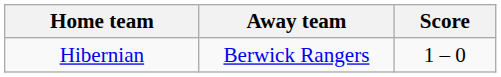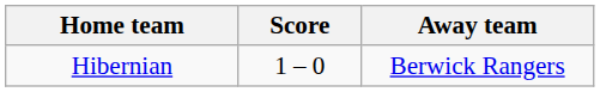columns swapped: Score <-> Away team
